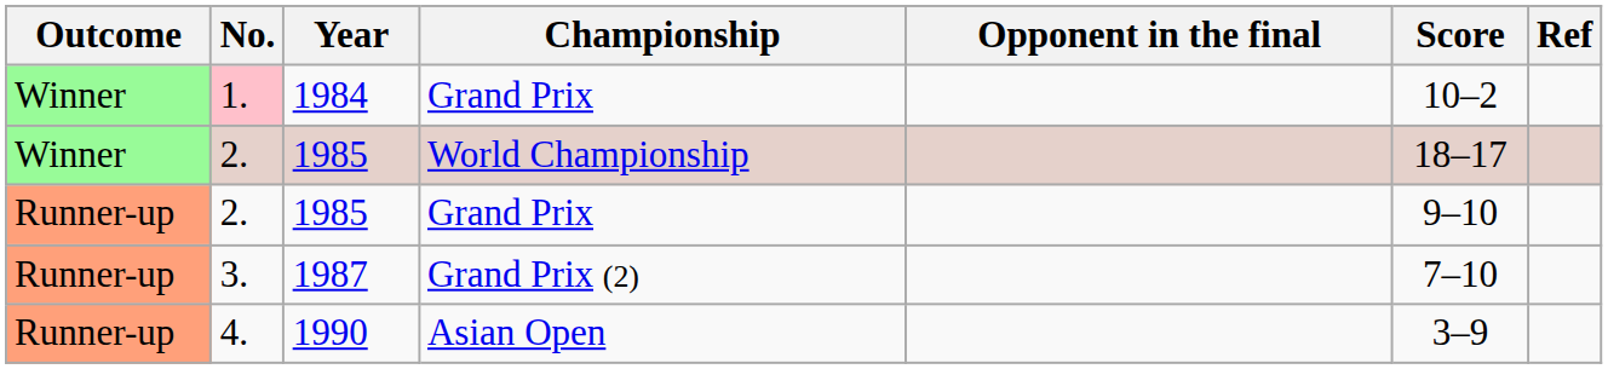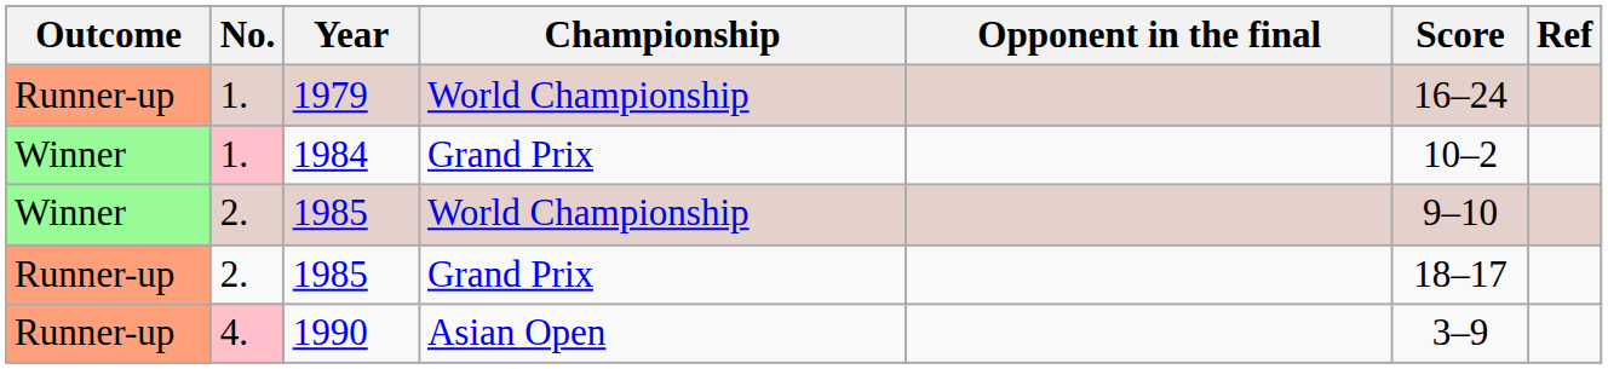+ row: Runner-up | 1. | 1979 | World Championship | 16–24
1985 / World Championship | Score: 18–17 -> 9–10
1985 / Grand Prix | Score: 9–10 -> 18–17
- row: Runner-up | 3. | 1987 | Grand Prix (2) | 7–10
1990 | No.: no background -> pink background
